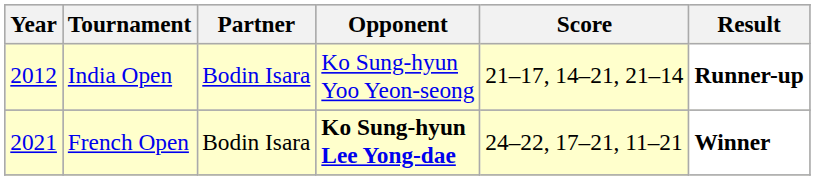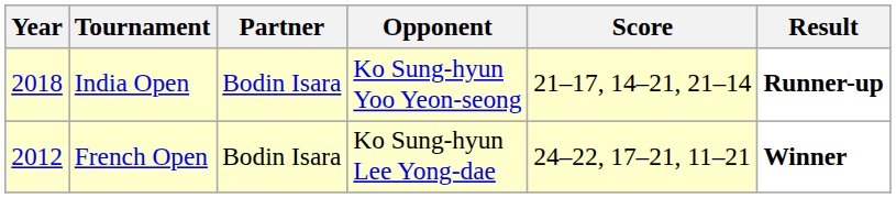India Open | Year: 2012 -> 2018
French Open | Year: 2021 -> 2012
French Open | Opponent: bold -> normal
